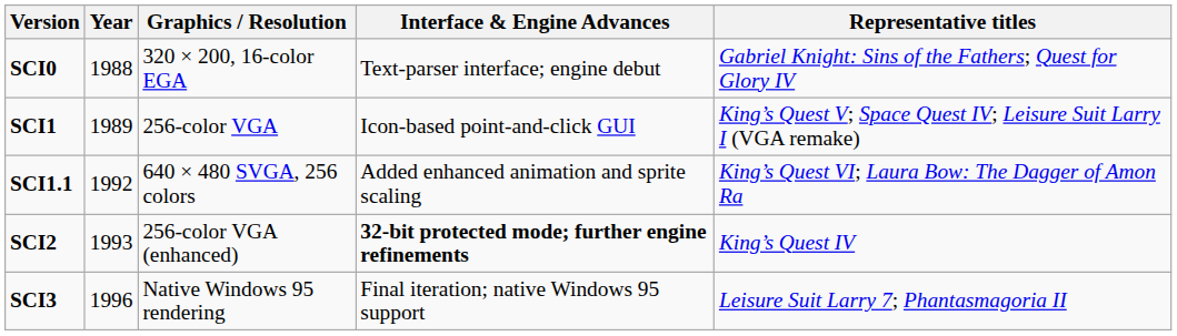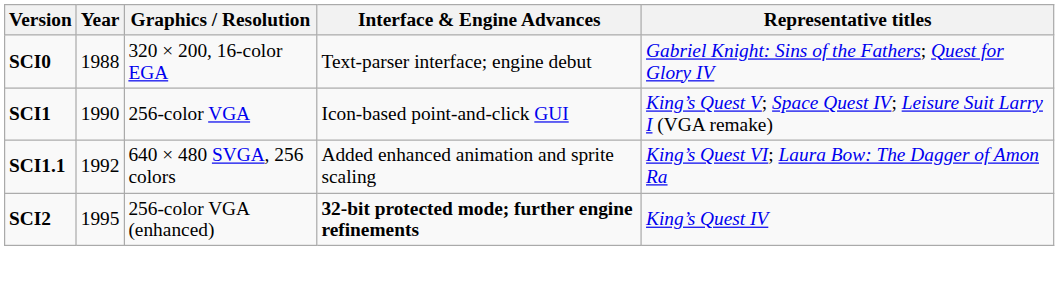SCI1 | Year: 1989 -> 1990
SCI2 | Year: 1993 -> 1995
- row: SCI3 | 1996 | Native Windows 95 rendering | Final iteration; native Windows 95 support | Leisure Suit Larry 7; Phantasmagoria II
